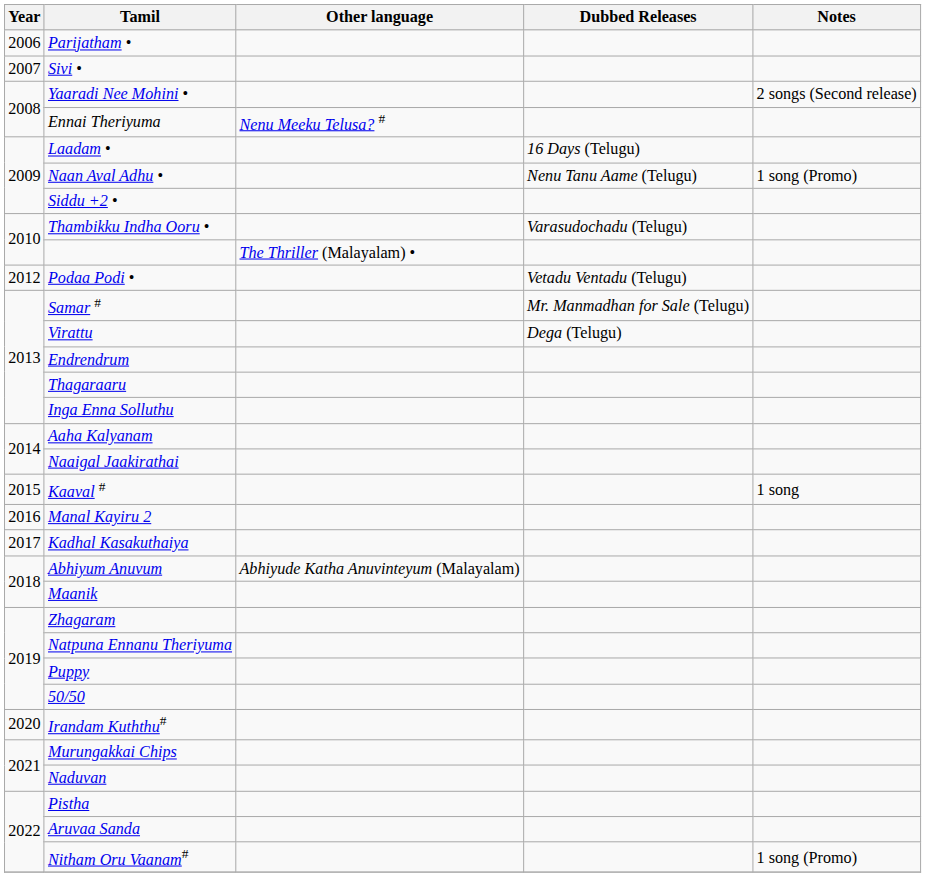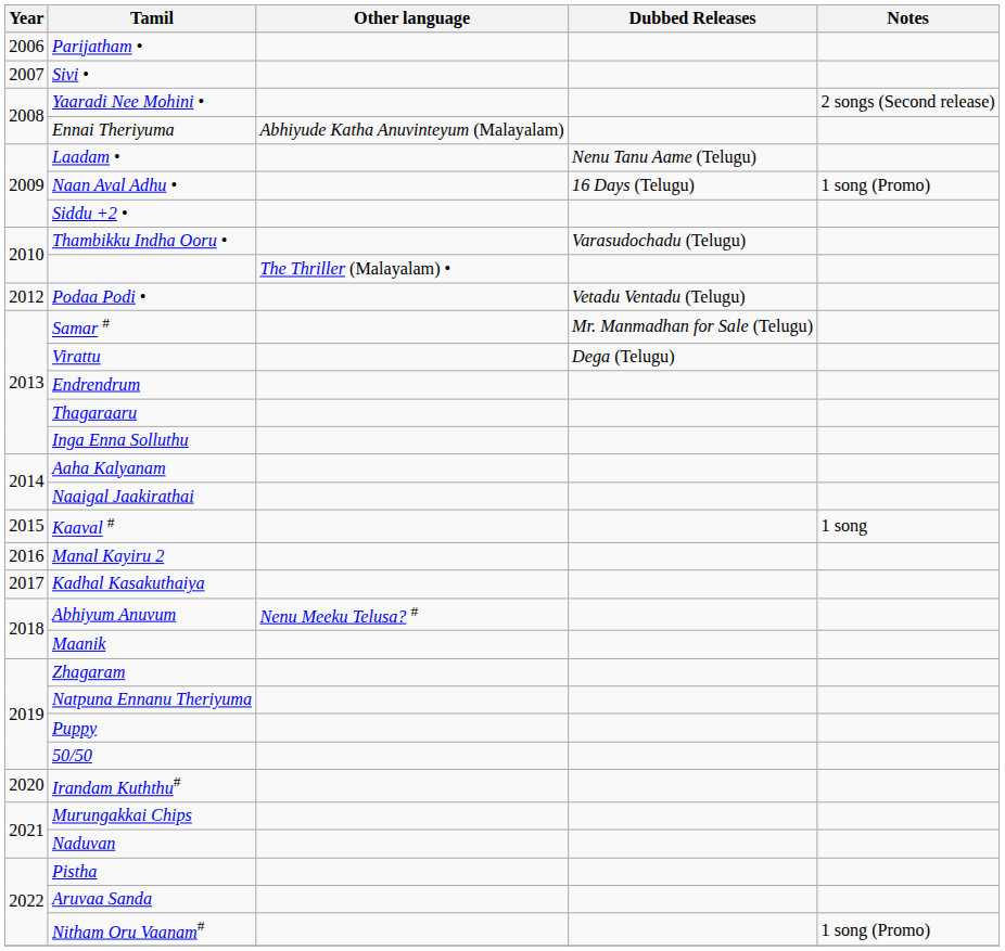Ennai Theriyuma | Other language: Nenu Meeku Telusa? # -> Abhiyude Katha Anuvinteyum (Malayalam)
Laadam • | Dubbed Releases: 16 Days (Telugu) -> Nenu Tanu Aame (Telugu)
Naan Aval Adhu • | Dubbed Releases: Nenu Tanu Aame (Telugu) -> 16 Days (Telugu)
Abhiyum Anuvum | Other language: Abhiyude Katha Anuvinteyum (Malayalam) -> Nenu Meeku Telusa? #
